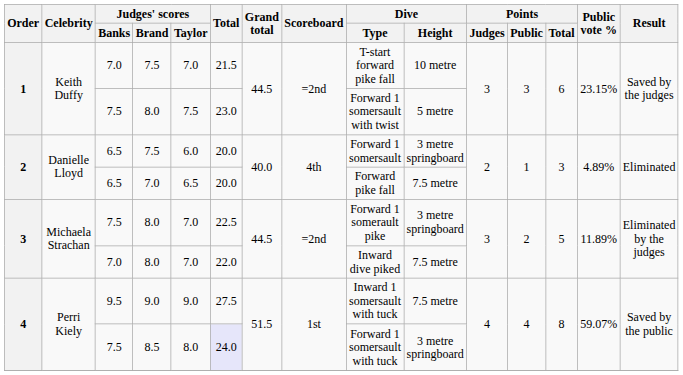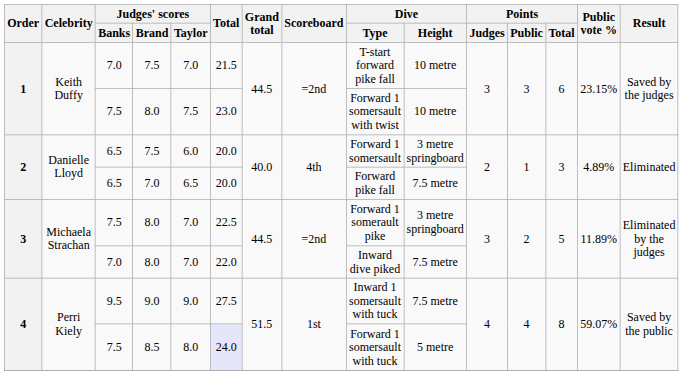1 / 8.0 | Dive / Height: 5 metre -> 10 metre
8.5 | Dive / Height: 3 metre springboard -> 5 metre
